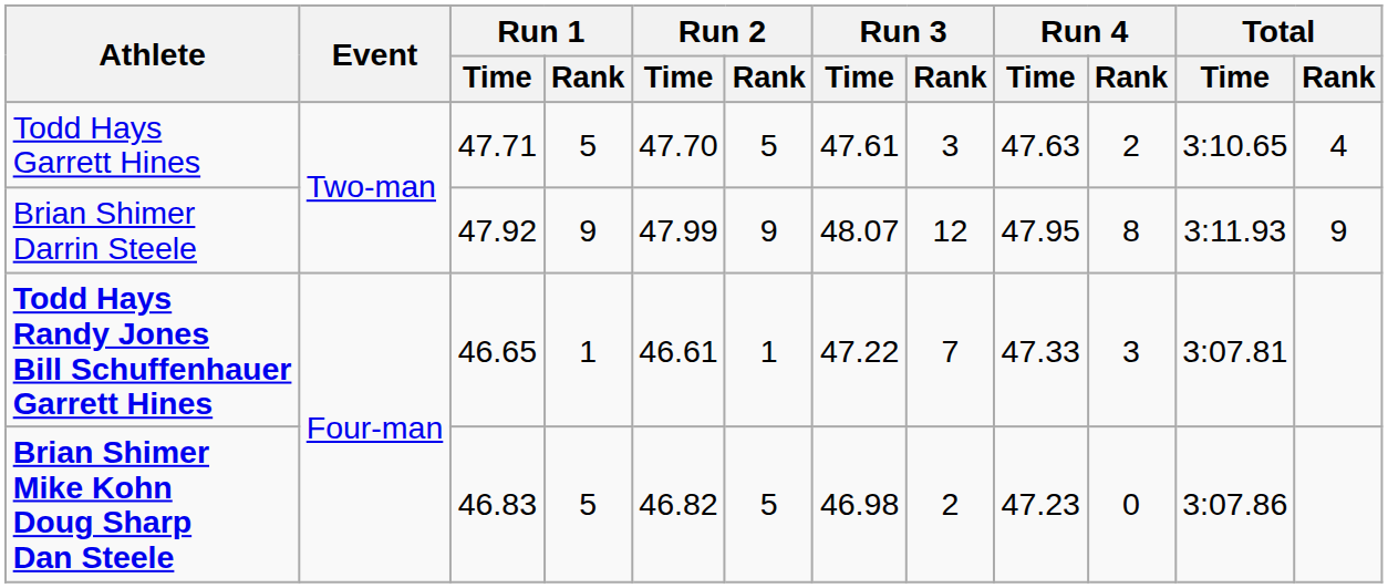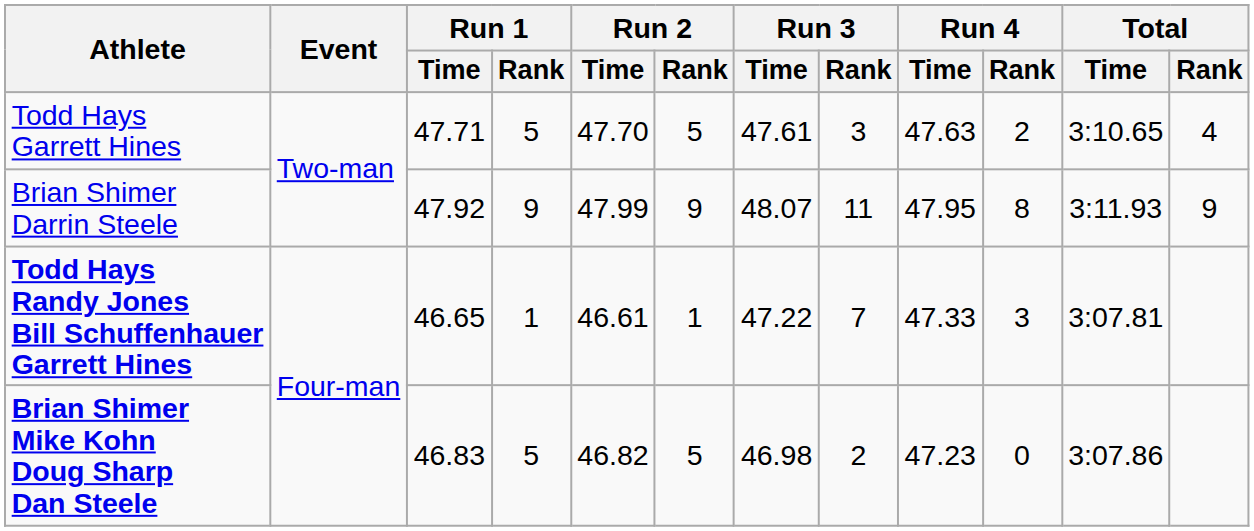Brian Shimer Darrin Steele | Run 3 / Rank: 12 -> 11
